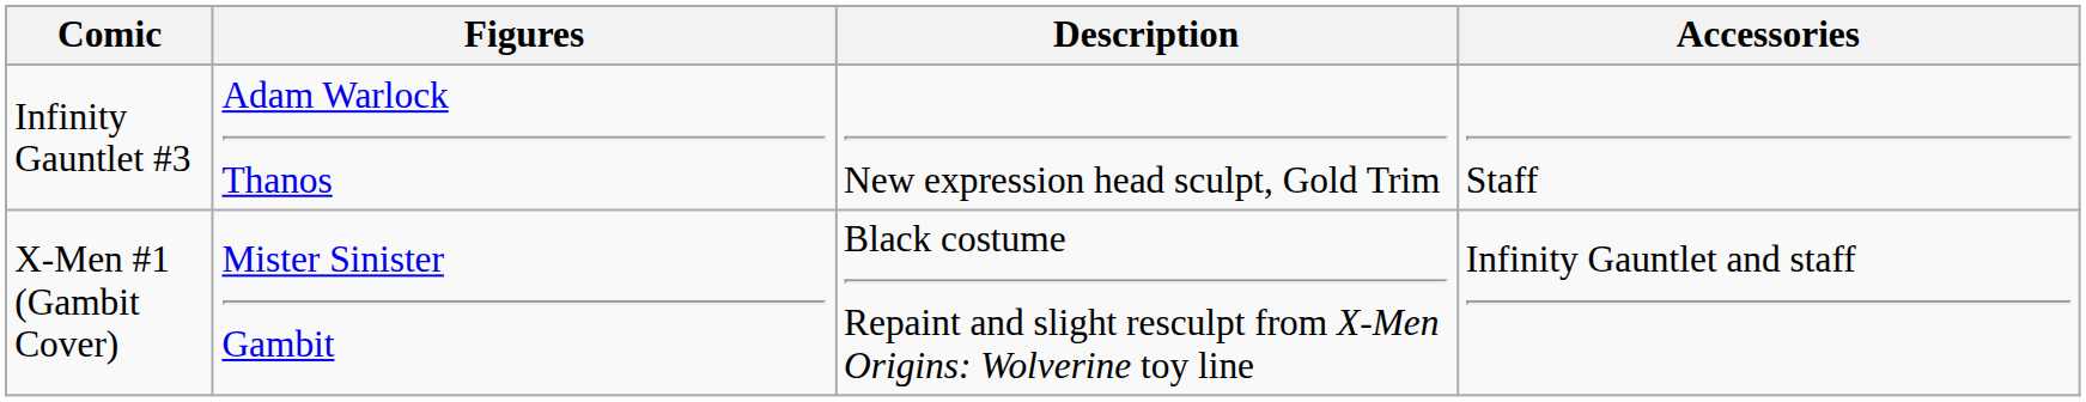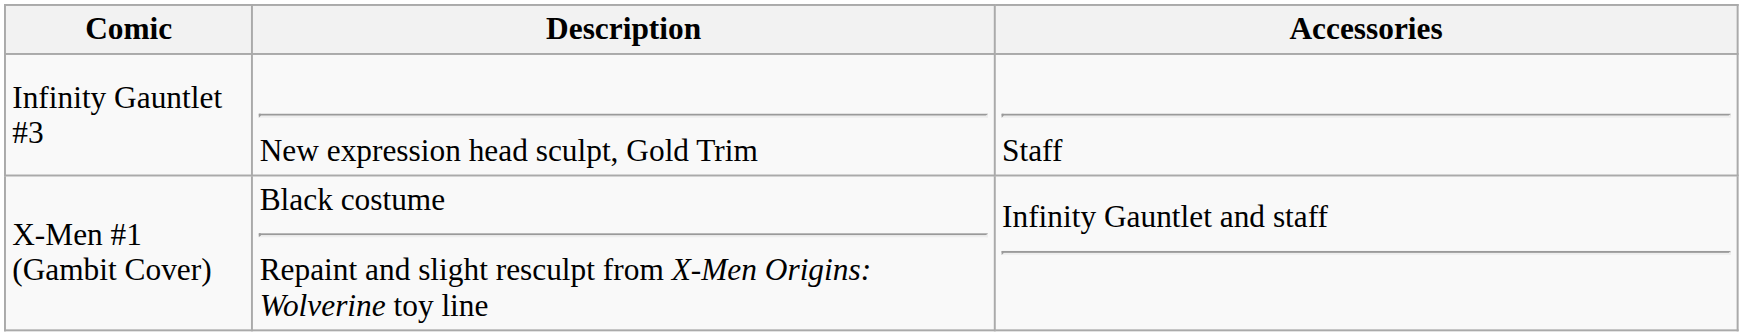- column: Figures | Adam Warlock Thanos | Mister Sinister Gambit
